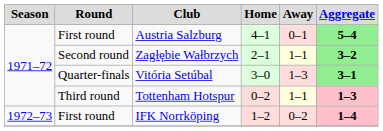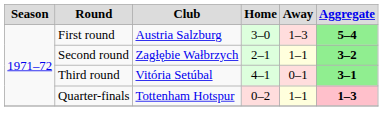Austria Salzburg | Home: 4–1 -> 3–0
Austria Salzburg | Away: 0–1 -> 1–3
Vitória Setúbal | Round: Quarter-finals -> Third round
Vitória Setúbal | Home: 3–0 -> 4–1
Vitória Setúbal | Away: 1–3 -> 0–1
Tottenham Hotspur | Round: Third round -> Quarter-finals
- row: 1972–73 | First round | IFK Norrköping | 1–2 | 0–2 | 1–4
